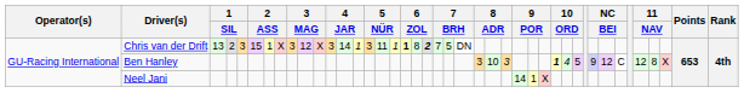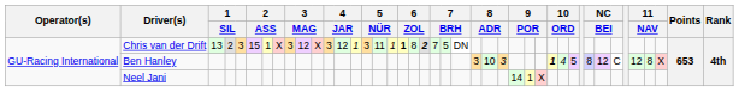Chris van der Drift | column 13: 14 -> 12
Ben Hanley | column 34: 9 -> 8
